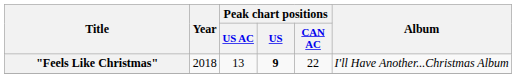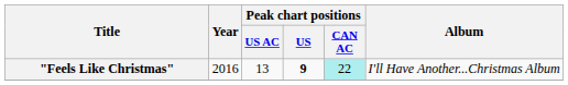"Feels Like Christmas" | Year: 2018 -> 2016
"Feels Like Christmas" | Peak chart positions / CAN AC: no background -> paleturquoise background
